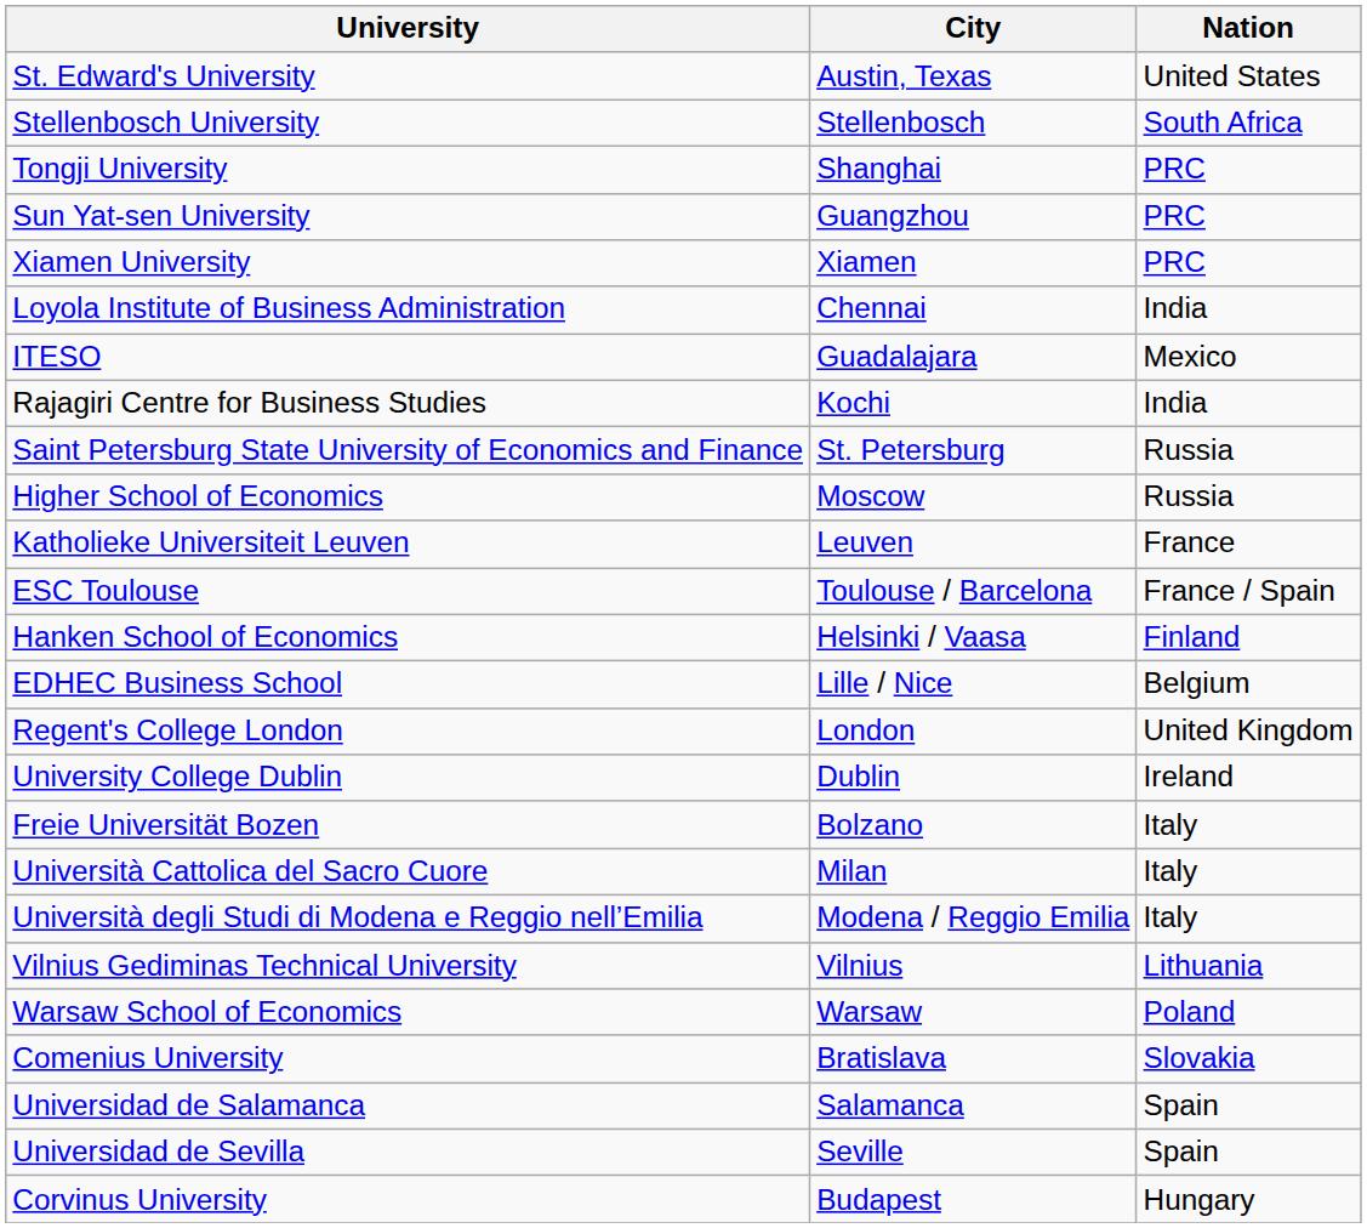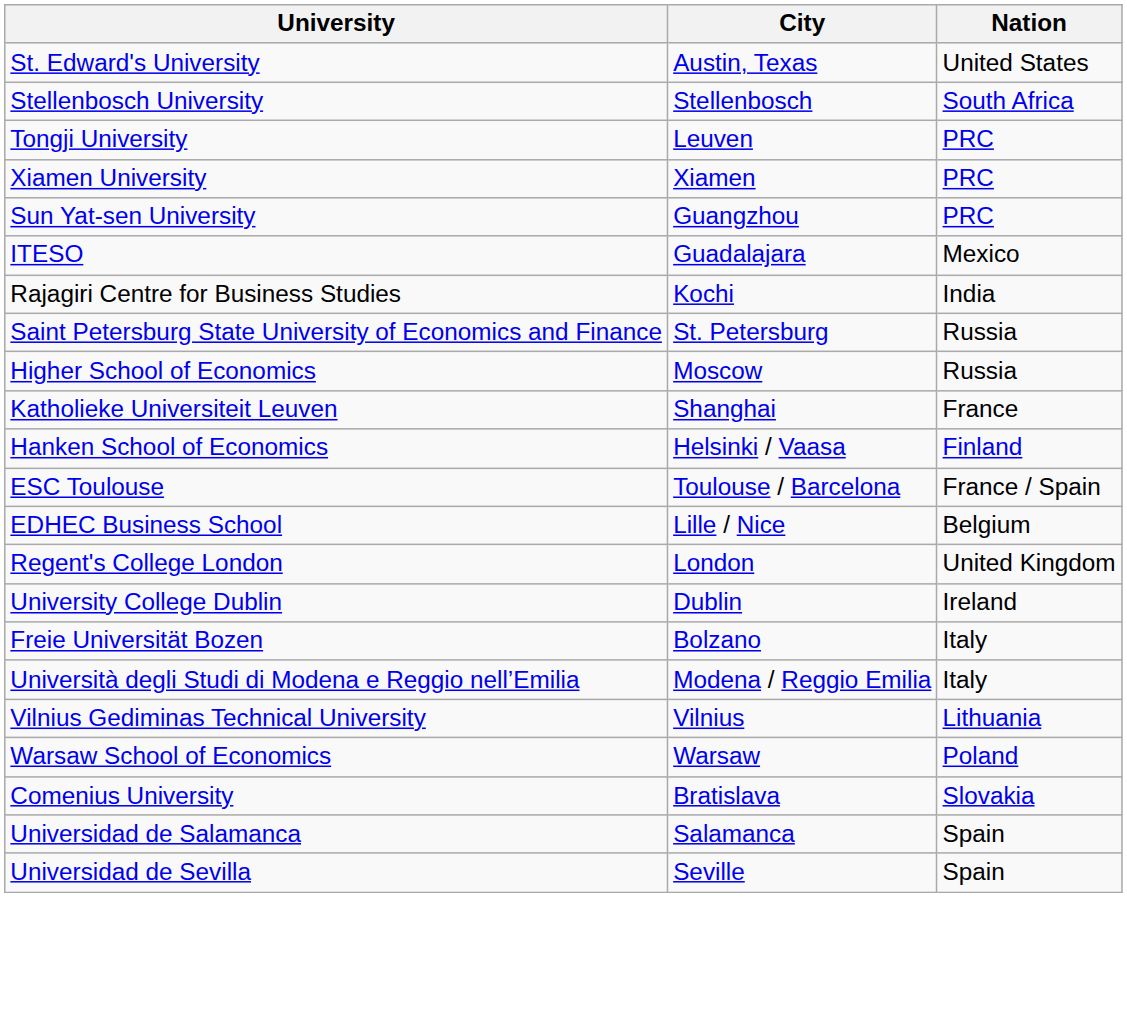Tongji University | City: Shanghai -> Leuven
rows swapped: Sun Yat-sen University <-> Xiamen University
- row: Loyola Institute of Business Administration | Chennai | India
Katholieke Universiteit Leuven | City: Leuven -> Shanghai
rows swapped: Hanken School of Economics <-> ESC Toulouse
- row: Università Cattolica del Sacro Cuore | Milan | Italy
- row: Corvinus University | Budapest | Hungary
